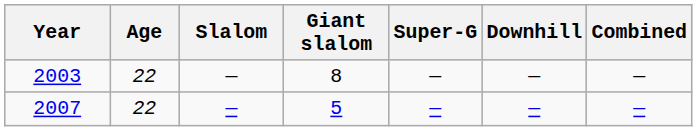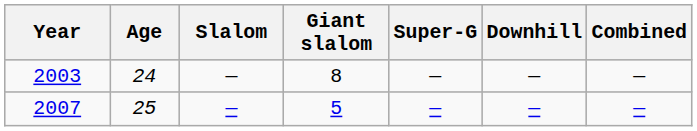2003 | Age: 22 -> 24
2007 | Age: 22 -> 25
